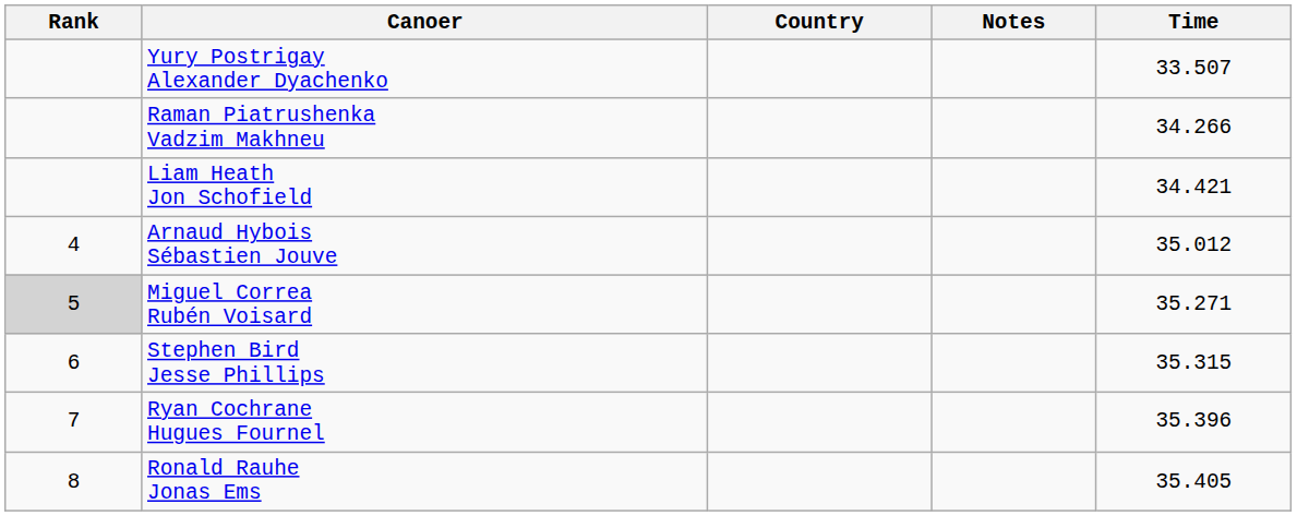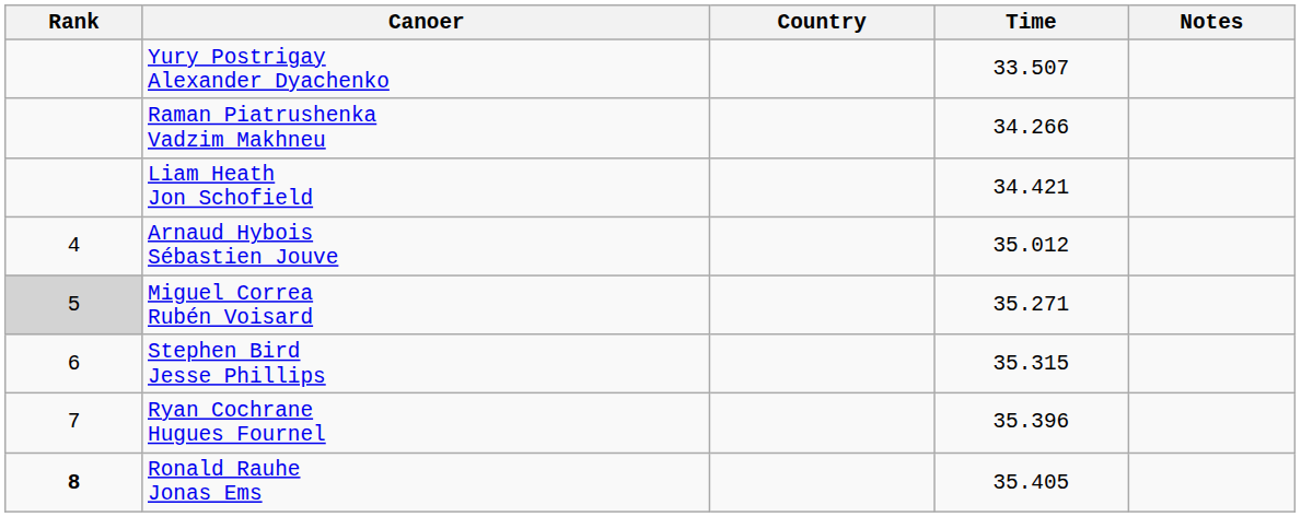columns swapped: Time <-> Notes
Ronald Rauhe Jonas Ems | Rank: normal -> bold
